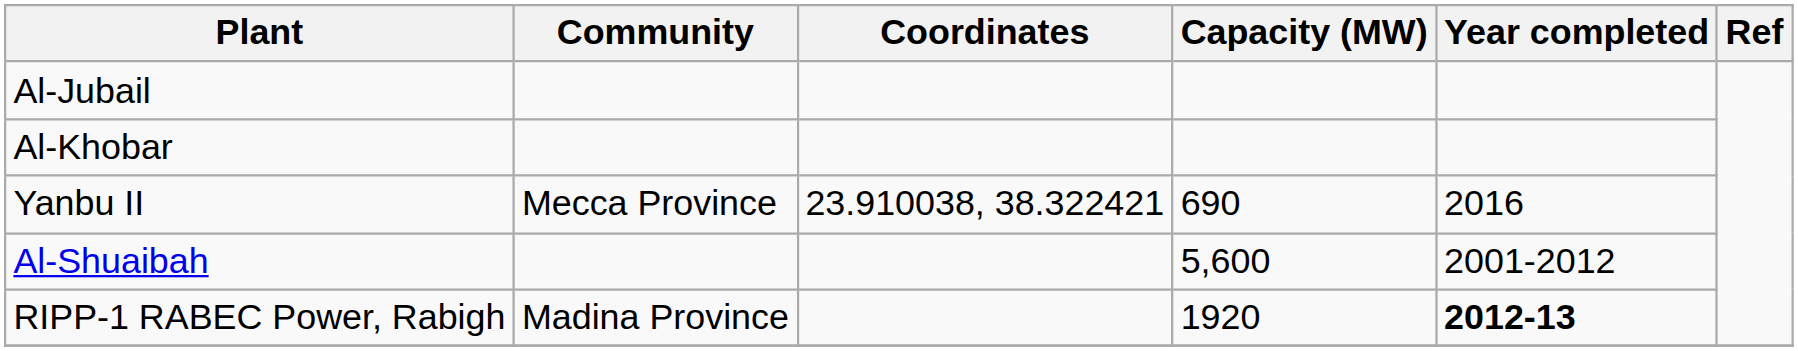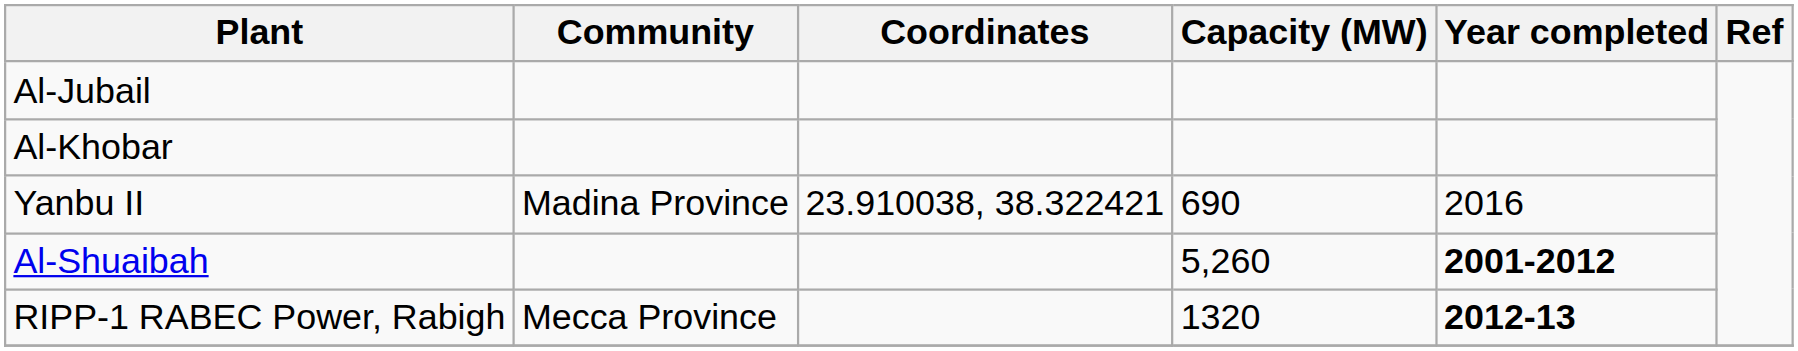Yanbu II | Community: Mecca Province -> Madina Province
Al-Shuaibah | Capacity (MW): 5,600 -> 5,260
Al-Shuaibah | Year completed: normal -> bold
RIPP-1 RABEC Power, Rabigh | Community: Madina Province -> Mecca Province
RIPP-1 RABEC Power, Rabigh | Capacity (MW): 1920 -> 1320
